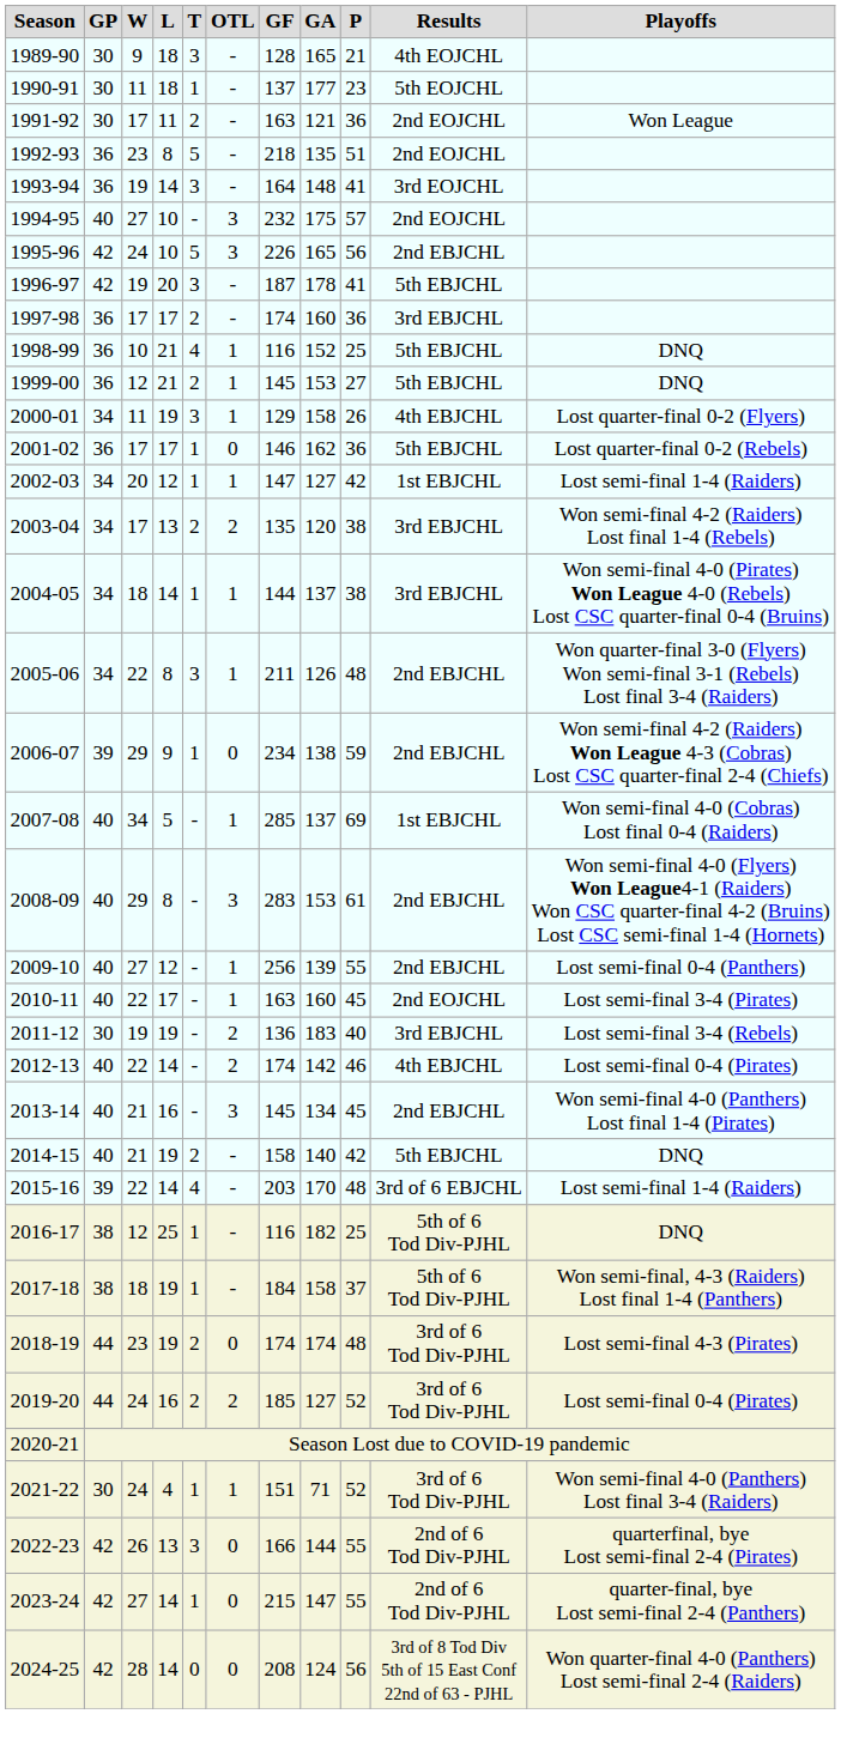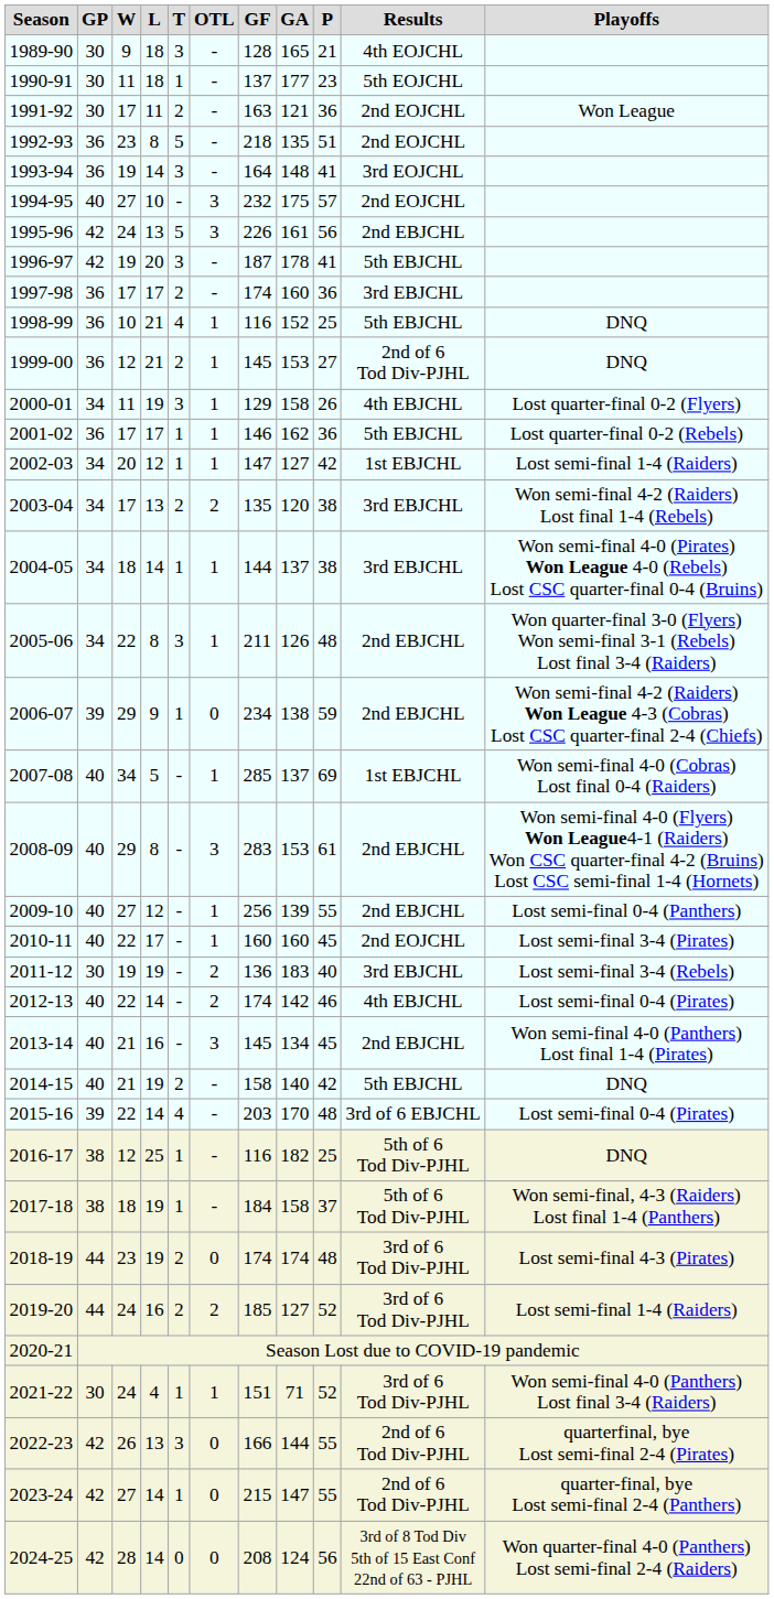1995-96 | L: 10 -> 13
1995-96 | GA: 165 -> 161
1999-00 | Results: 5th EBJCHL -> 2nd of 6 Tod Div-PJHL
2001-02 | OTL: 0 -> 1
2010-11 | GF: 163 -> 160
2015-16 | Playoffs: Lost semi-final 1-4 (Raiders) -> Lost semi-final 0-4 (Pirates)
2019-20 | Playoffs: Lost semi-final 0-4 (Pirates) -> Lost semi-final 1-4 (Raiders)
